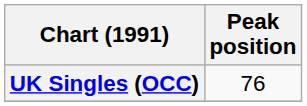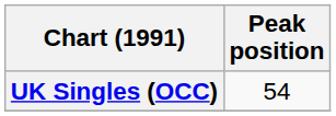UK Singles (OCC) | Peak position: 76 -> 54
